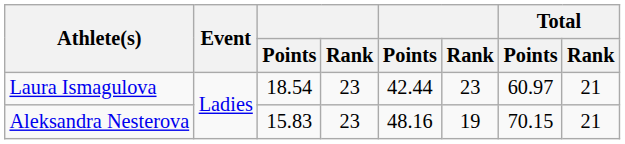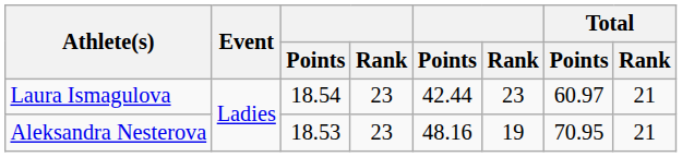Aleksandra Nesterova | column 3: 15.83 -> 18.53
Aleksandra Nesterova | Total / Points: 70.15 -> 70.95
